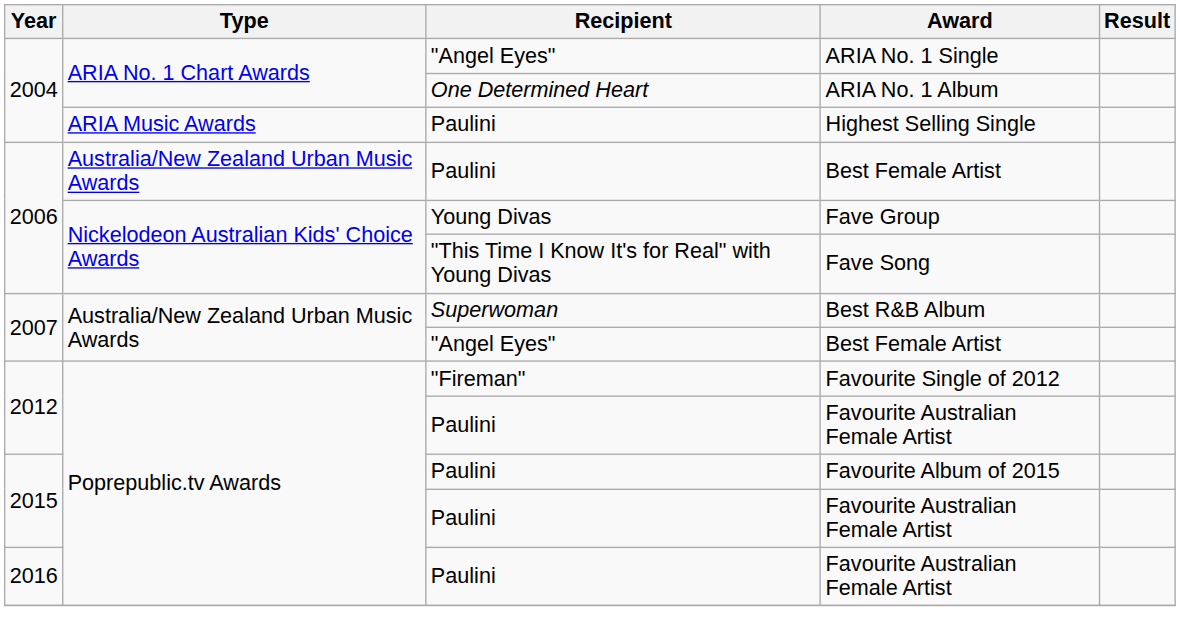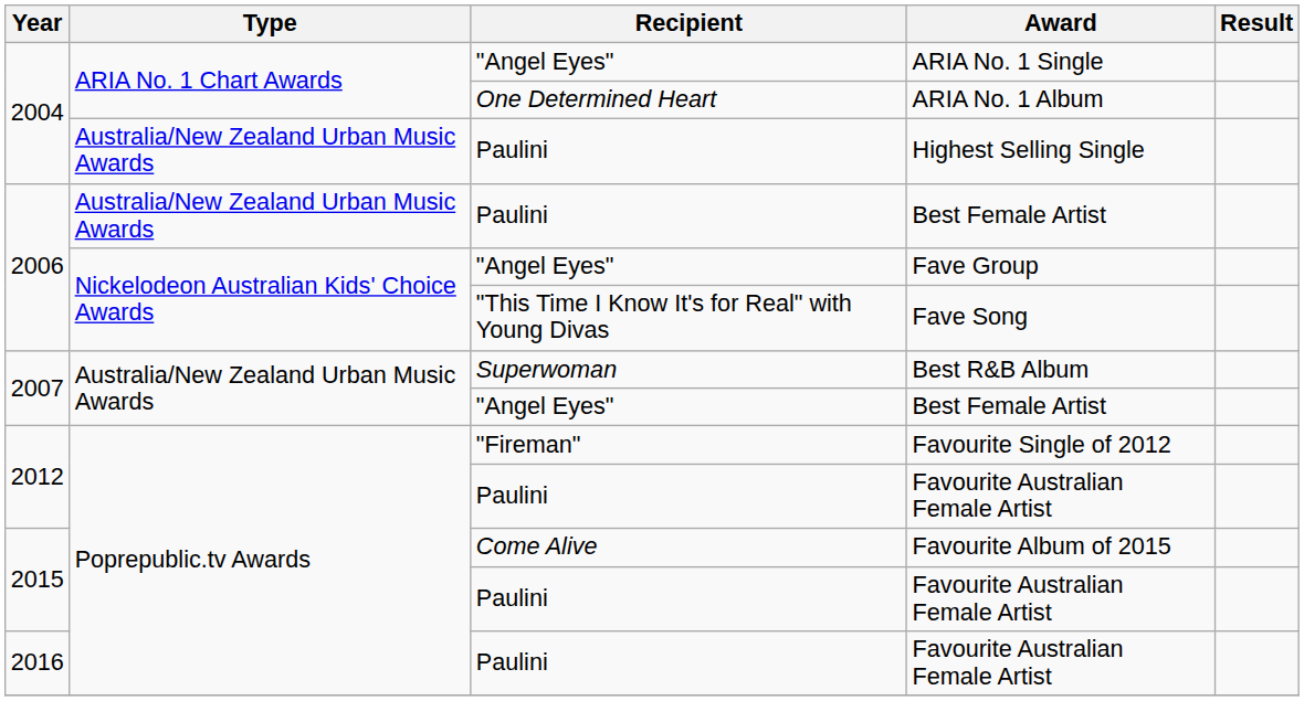Highest Selling Single | Type: ARIA Music Awards -> Australia/New Zealand Urban Music Awards
Fave Group | Recipient: Young Divas -> "Angel Eyes"
Favourite Album of 2015 | Recipient: Paulini -> Come Alive
